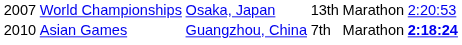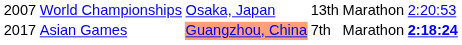Asian Games | column 1: 2010 -> 2017
Asian Games | column 3: no background -> lightsalmon background
